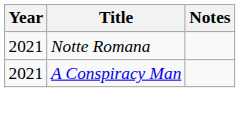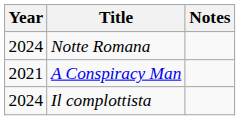Notte Romana | Year: 2021 -> 2024
+ row: 2024 | Il complottista
